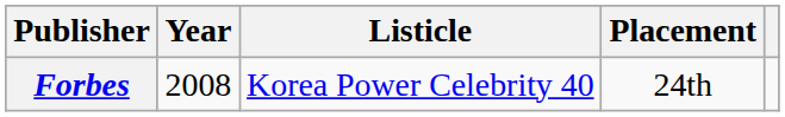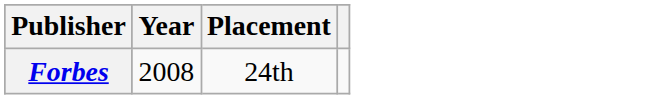- column: Listicle | Korea Power Celebrity 40
